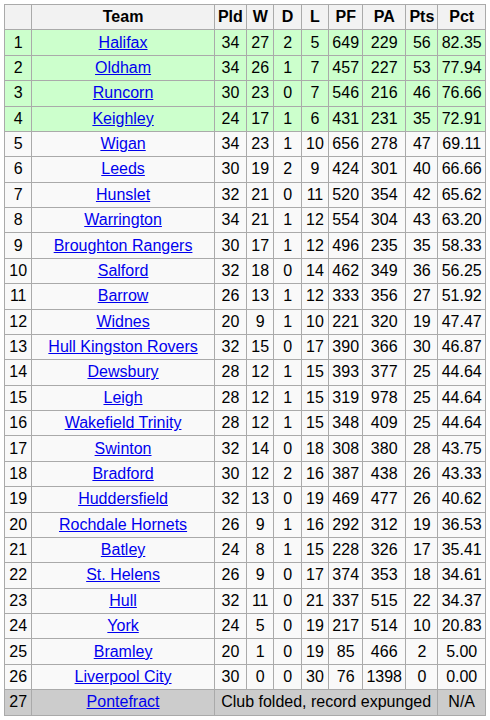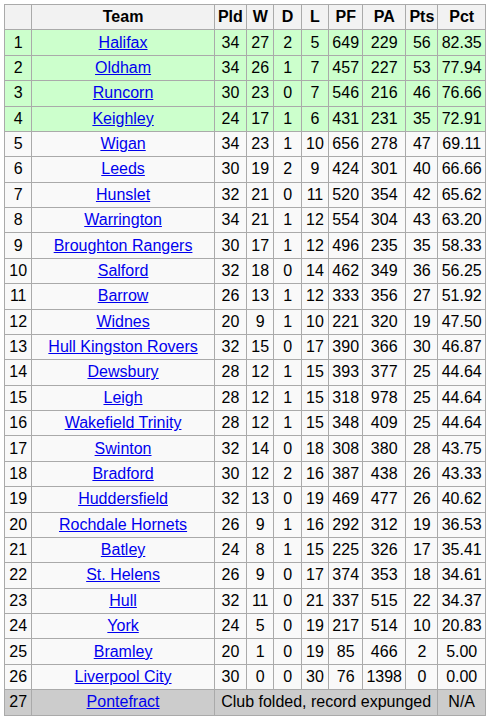Widnes | Pct: 47.47 -> 47.50
Leigh | PF: 319 -> 318
Batley | PF: 228 -> 225
